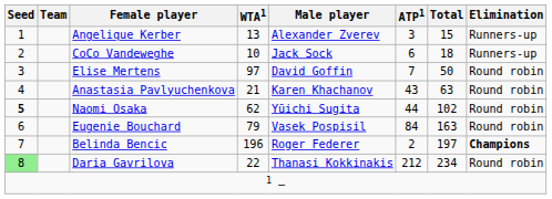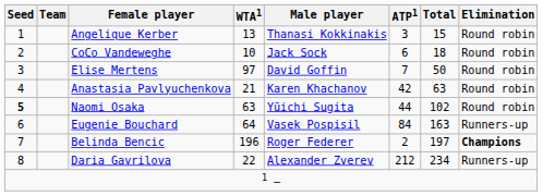Angelique Kerber | Male player: Alexander Zverev -> Thanasi Kokkinakis
Angelique Kerber | Elimination: Runners-up -> Round robin
CoCo Vandeweghe | Elimination: Runners-up -> Round robin
Anastasia Pavlyuchenkova | ATP1: 43 -> 42
Naomi Osaka | WTA1: 62 -> 63
Eugenie Bouchard | WTA1: 79 -> 64
Eugenie Bouchard | Elimination: Round robin -> Runners-up
Daria Gavrilova | Seed: lightgreen background -> no background
Daria Gavrilova | Male player: Thanasi Kokkinakis -> Alexander Zverev
Daria Gavrilova | Elimination: Round robin -> Runners-up
